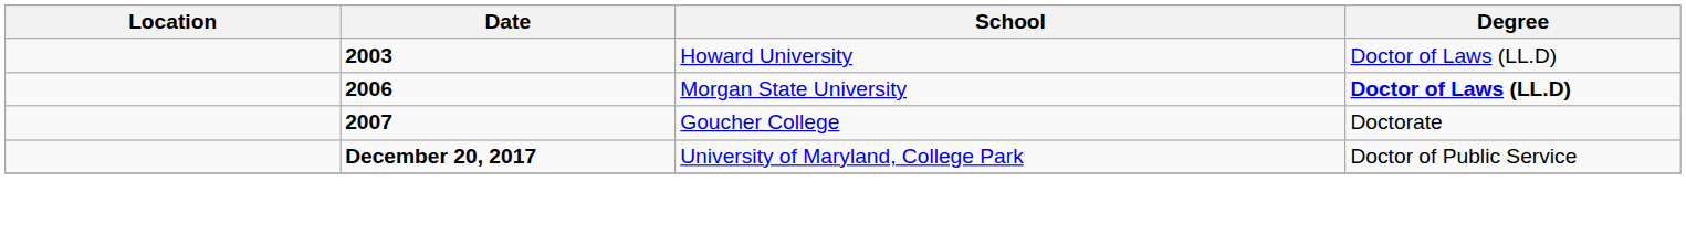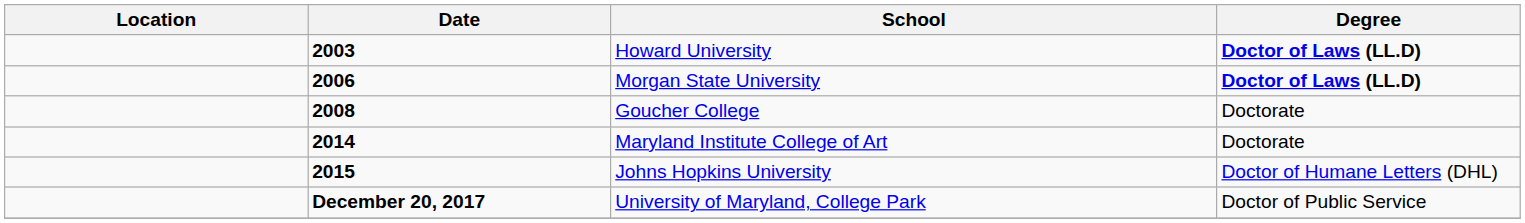Howard University | Degree: normal -> bold
Goucher College | Date: 2007 -> 2008
+ row: 2014 | Maryland Institute College of Art | Doctorate
+ row: 2015 | Johns Hopkins University | Doctor of Humane Letters (DHL)
